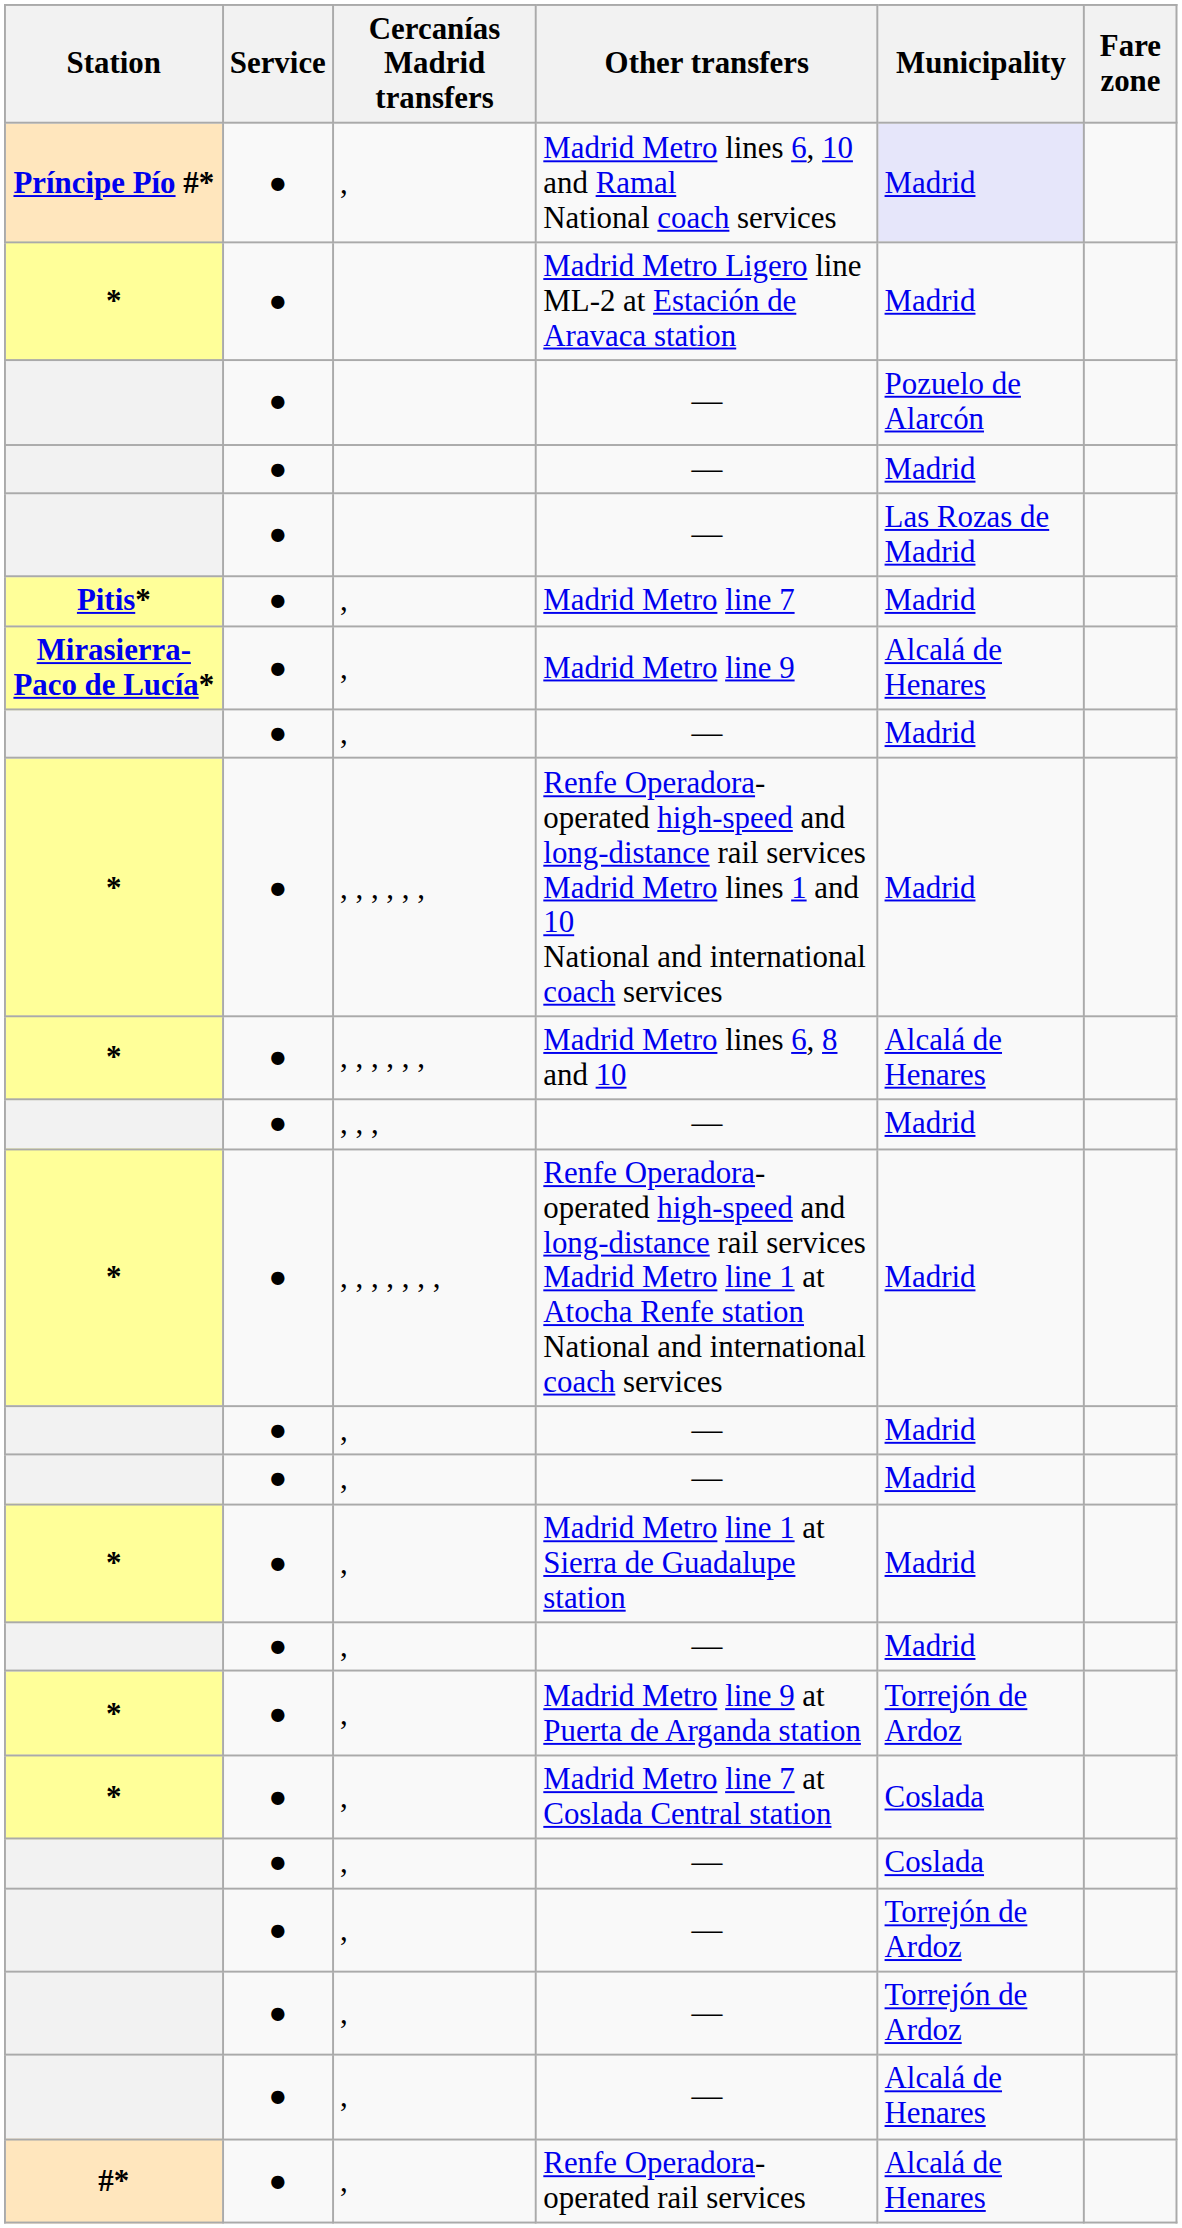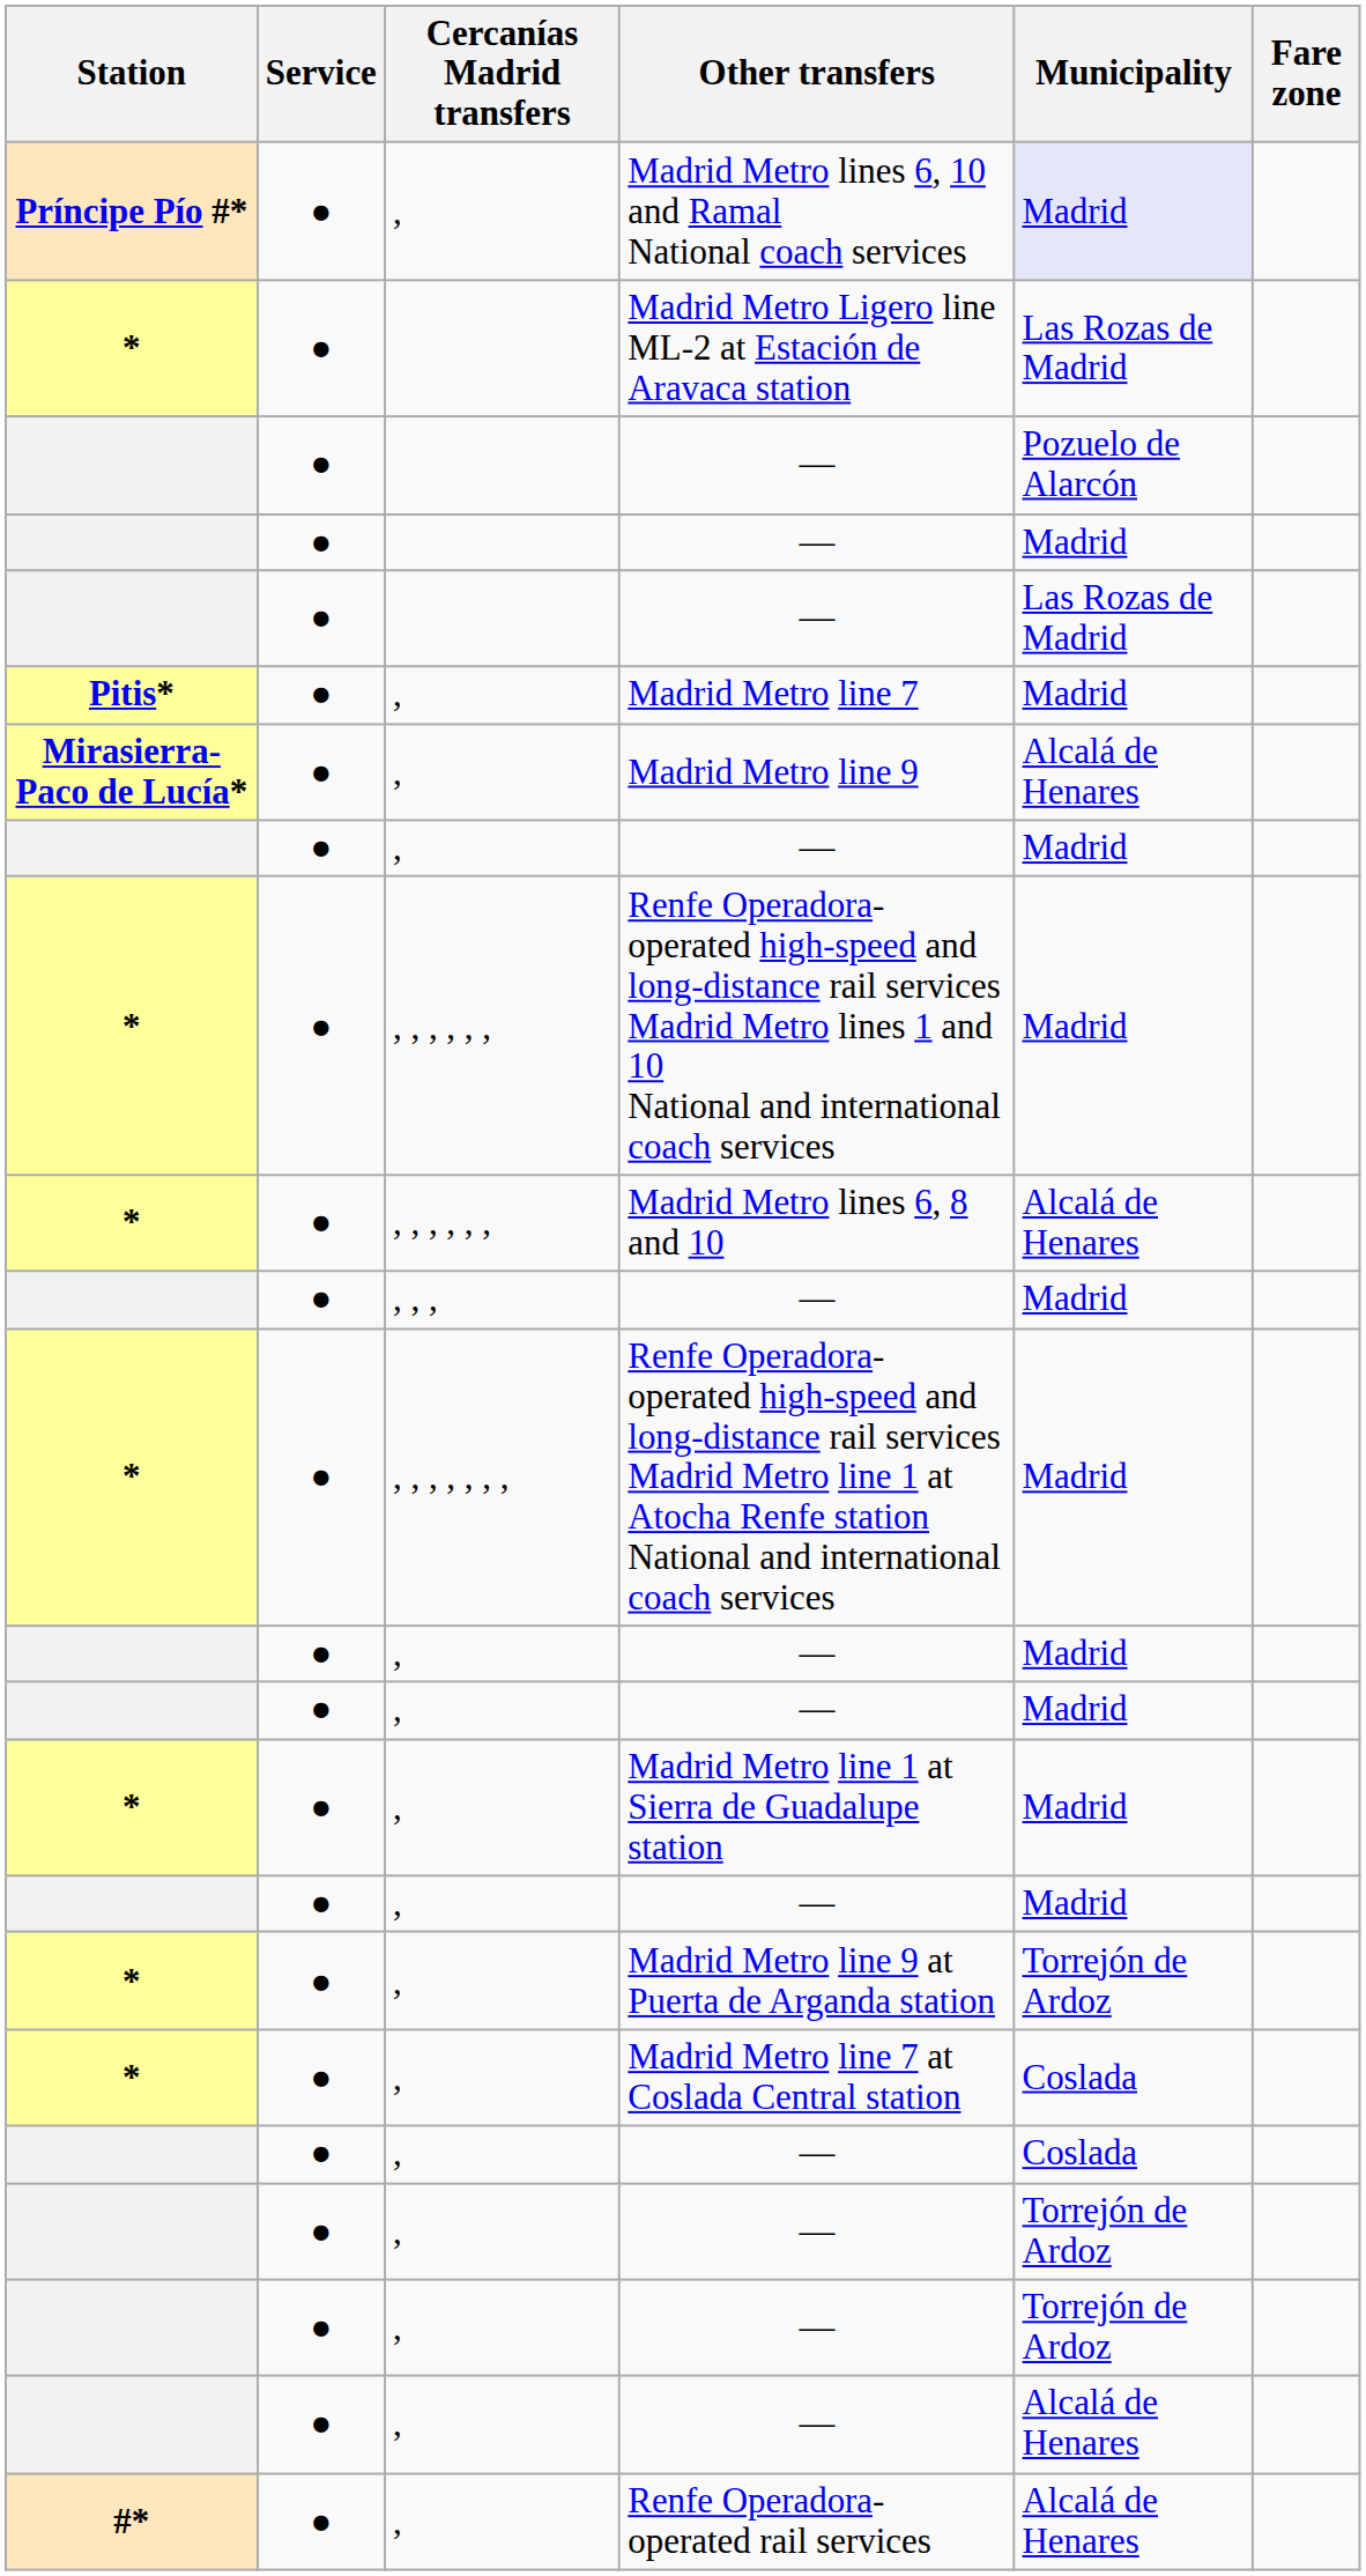Madrid Metro Ligero line ML-2 at Estación de Aravaca station | Municipality: Madrid -> Las Rozas de Madrid
